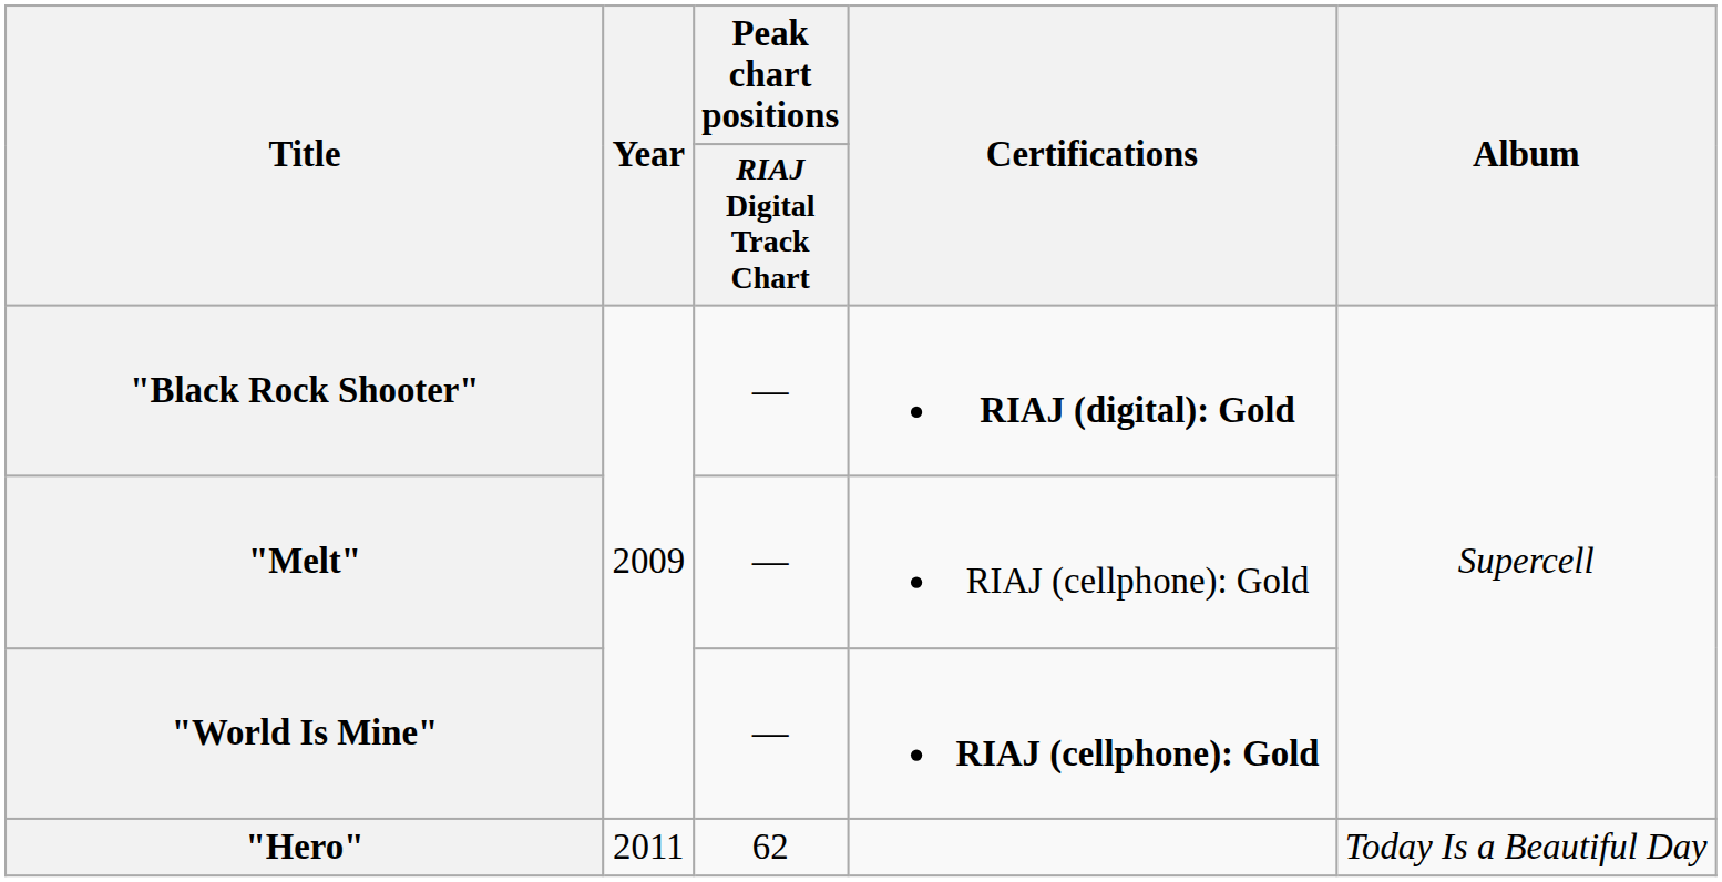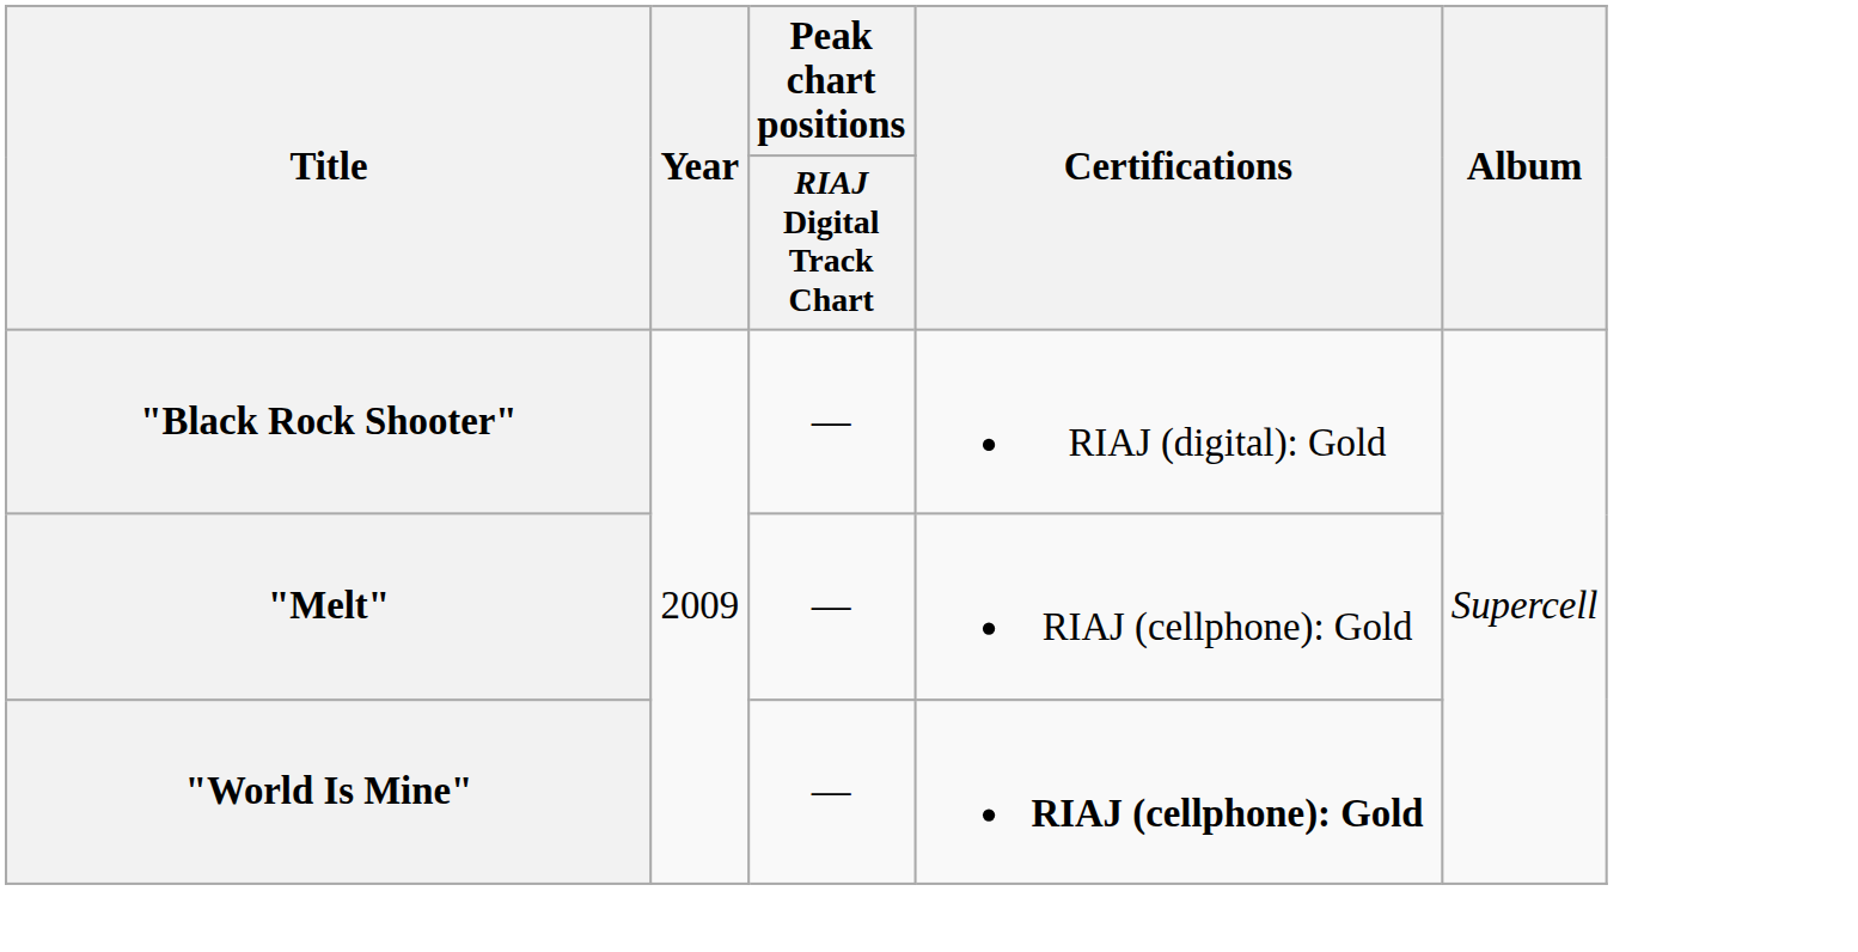"Black Rock Shooter" | Certifications: bold -> normal
- row: "Hero" | 2011 | 62 | Today Is a Beautiful Day
